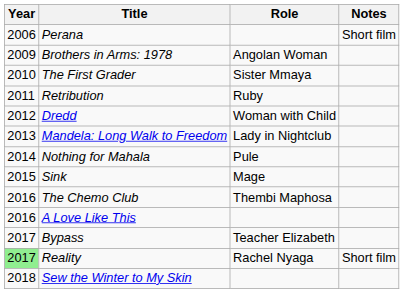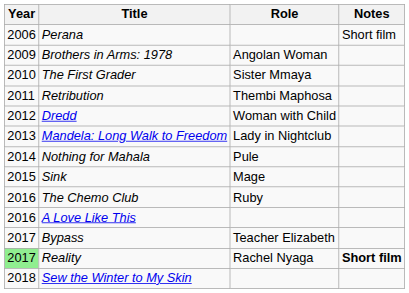Retribution | Role: Ruby -> Thembi Maphosa
The Chemo Club | Role: Thembi Maphosa -> Ruby
Reality | Notes: normal -> bold
